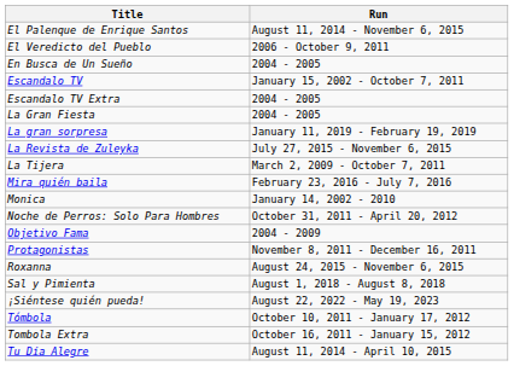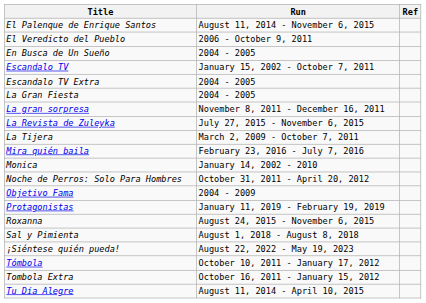+ column: Ref
La gran sorpresa | Run: January 11, 2019 - February 19, 2019 -> November 8, 2011 - December 16, 2011
Protagonistas | Run: November 8, 2011 - December 16, 2011 -> January 11, 2019 - February 19, 2019
